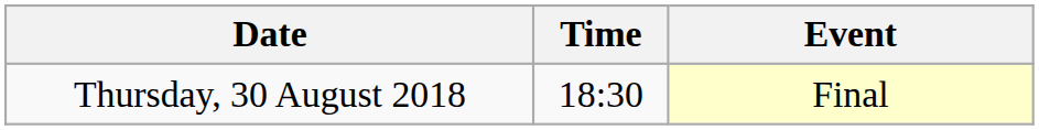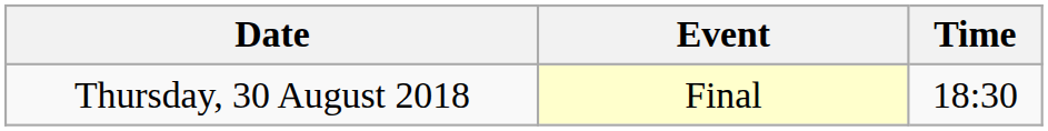columns swapped: Time <-> Event
